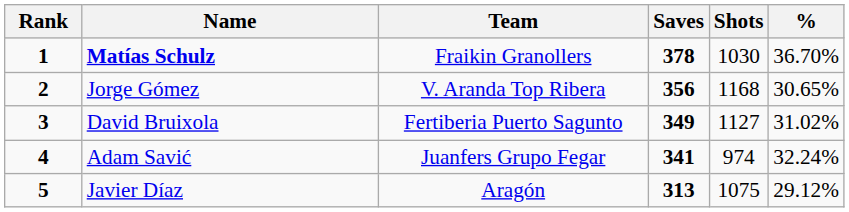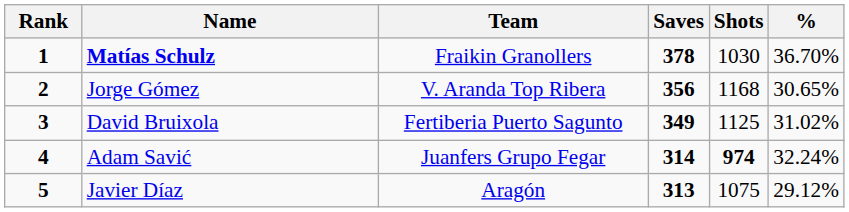David Bruixola | Shots: 1127 -> 1125
Adam Savić | Saves: 341 -> 314
Adam Savić | Shots: normal -> bold
